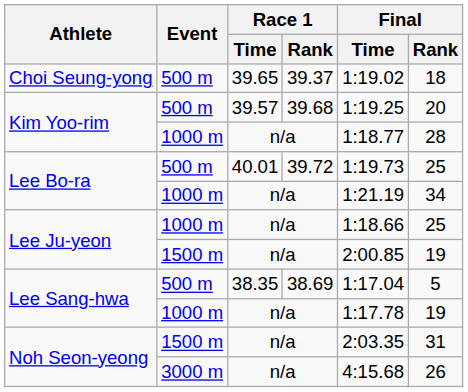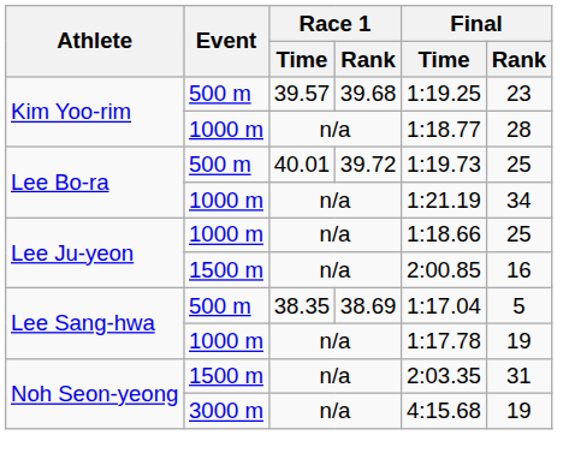- row: Choi Seung-yong | 500 m | 39.65 | 39.37 | 1:19.02 | 18
Kim Yoo-rim / 500 m | Final / Rank: 20 -> 23
Lee Ju-yeon / 1500 m | Final / Rank: 19 -> 16
Noh Seon-yeong / 3000 m | Final / Rank: 26 -> 19
